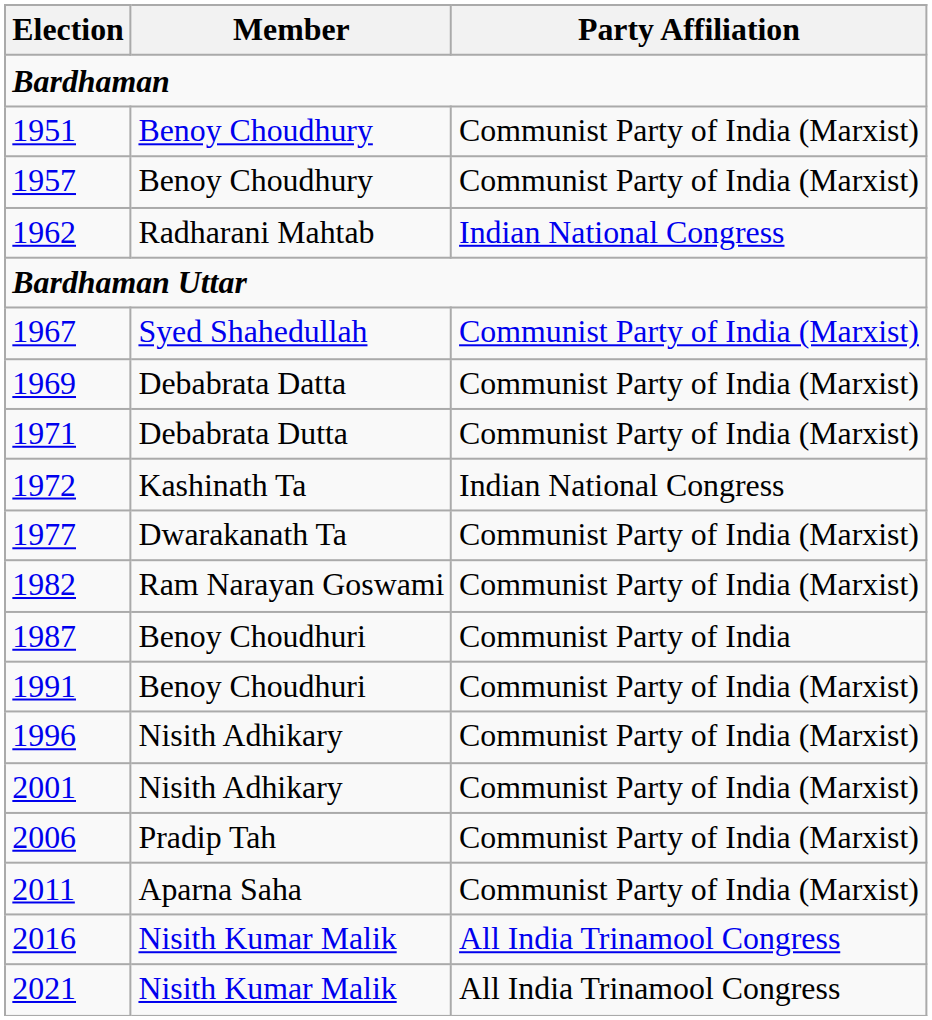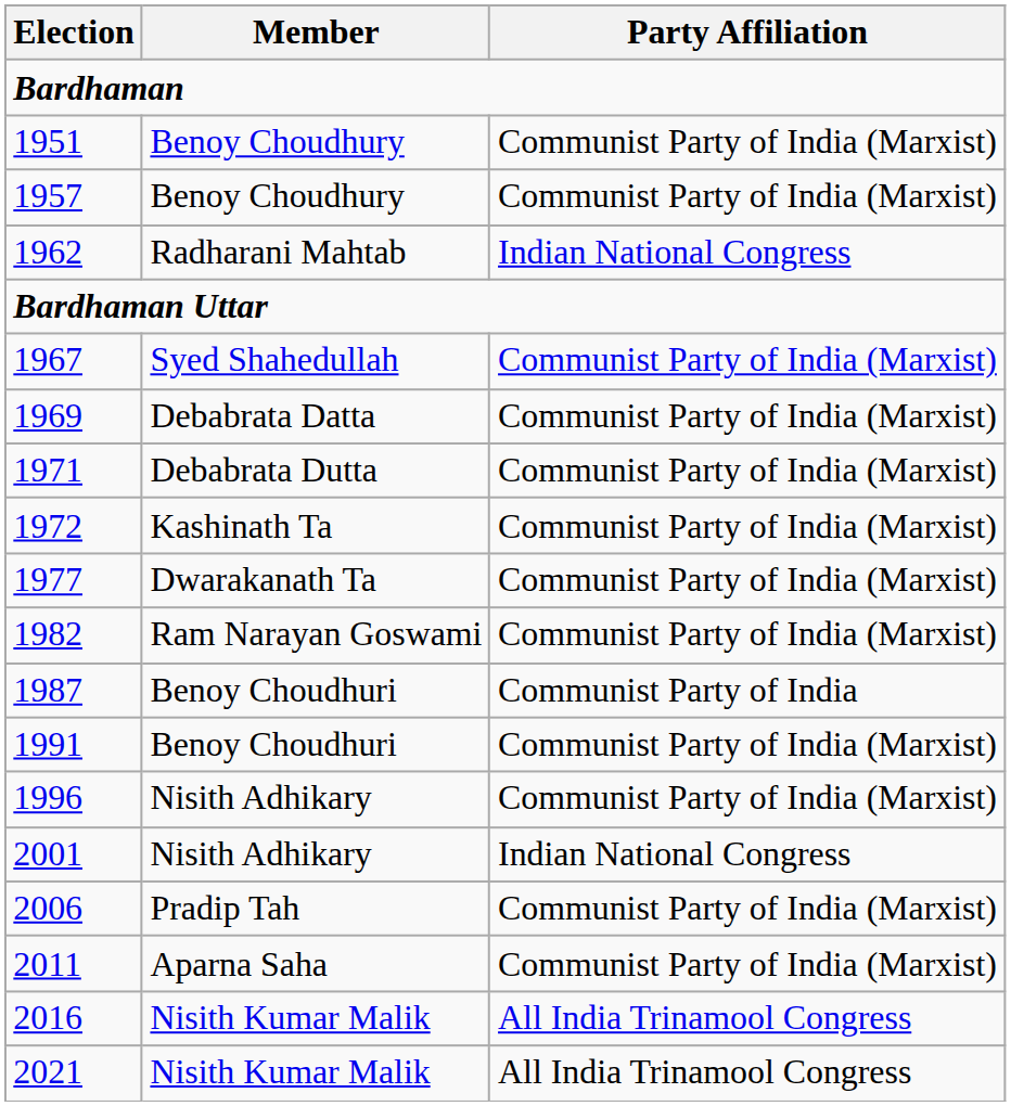1972 | Party Affiliation: Indian National Congress -> Communist Party of India (Marxist)
2001 | Party Affiliation: Communist Party of India (Marxist) -> Indian National Congress
